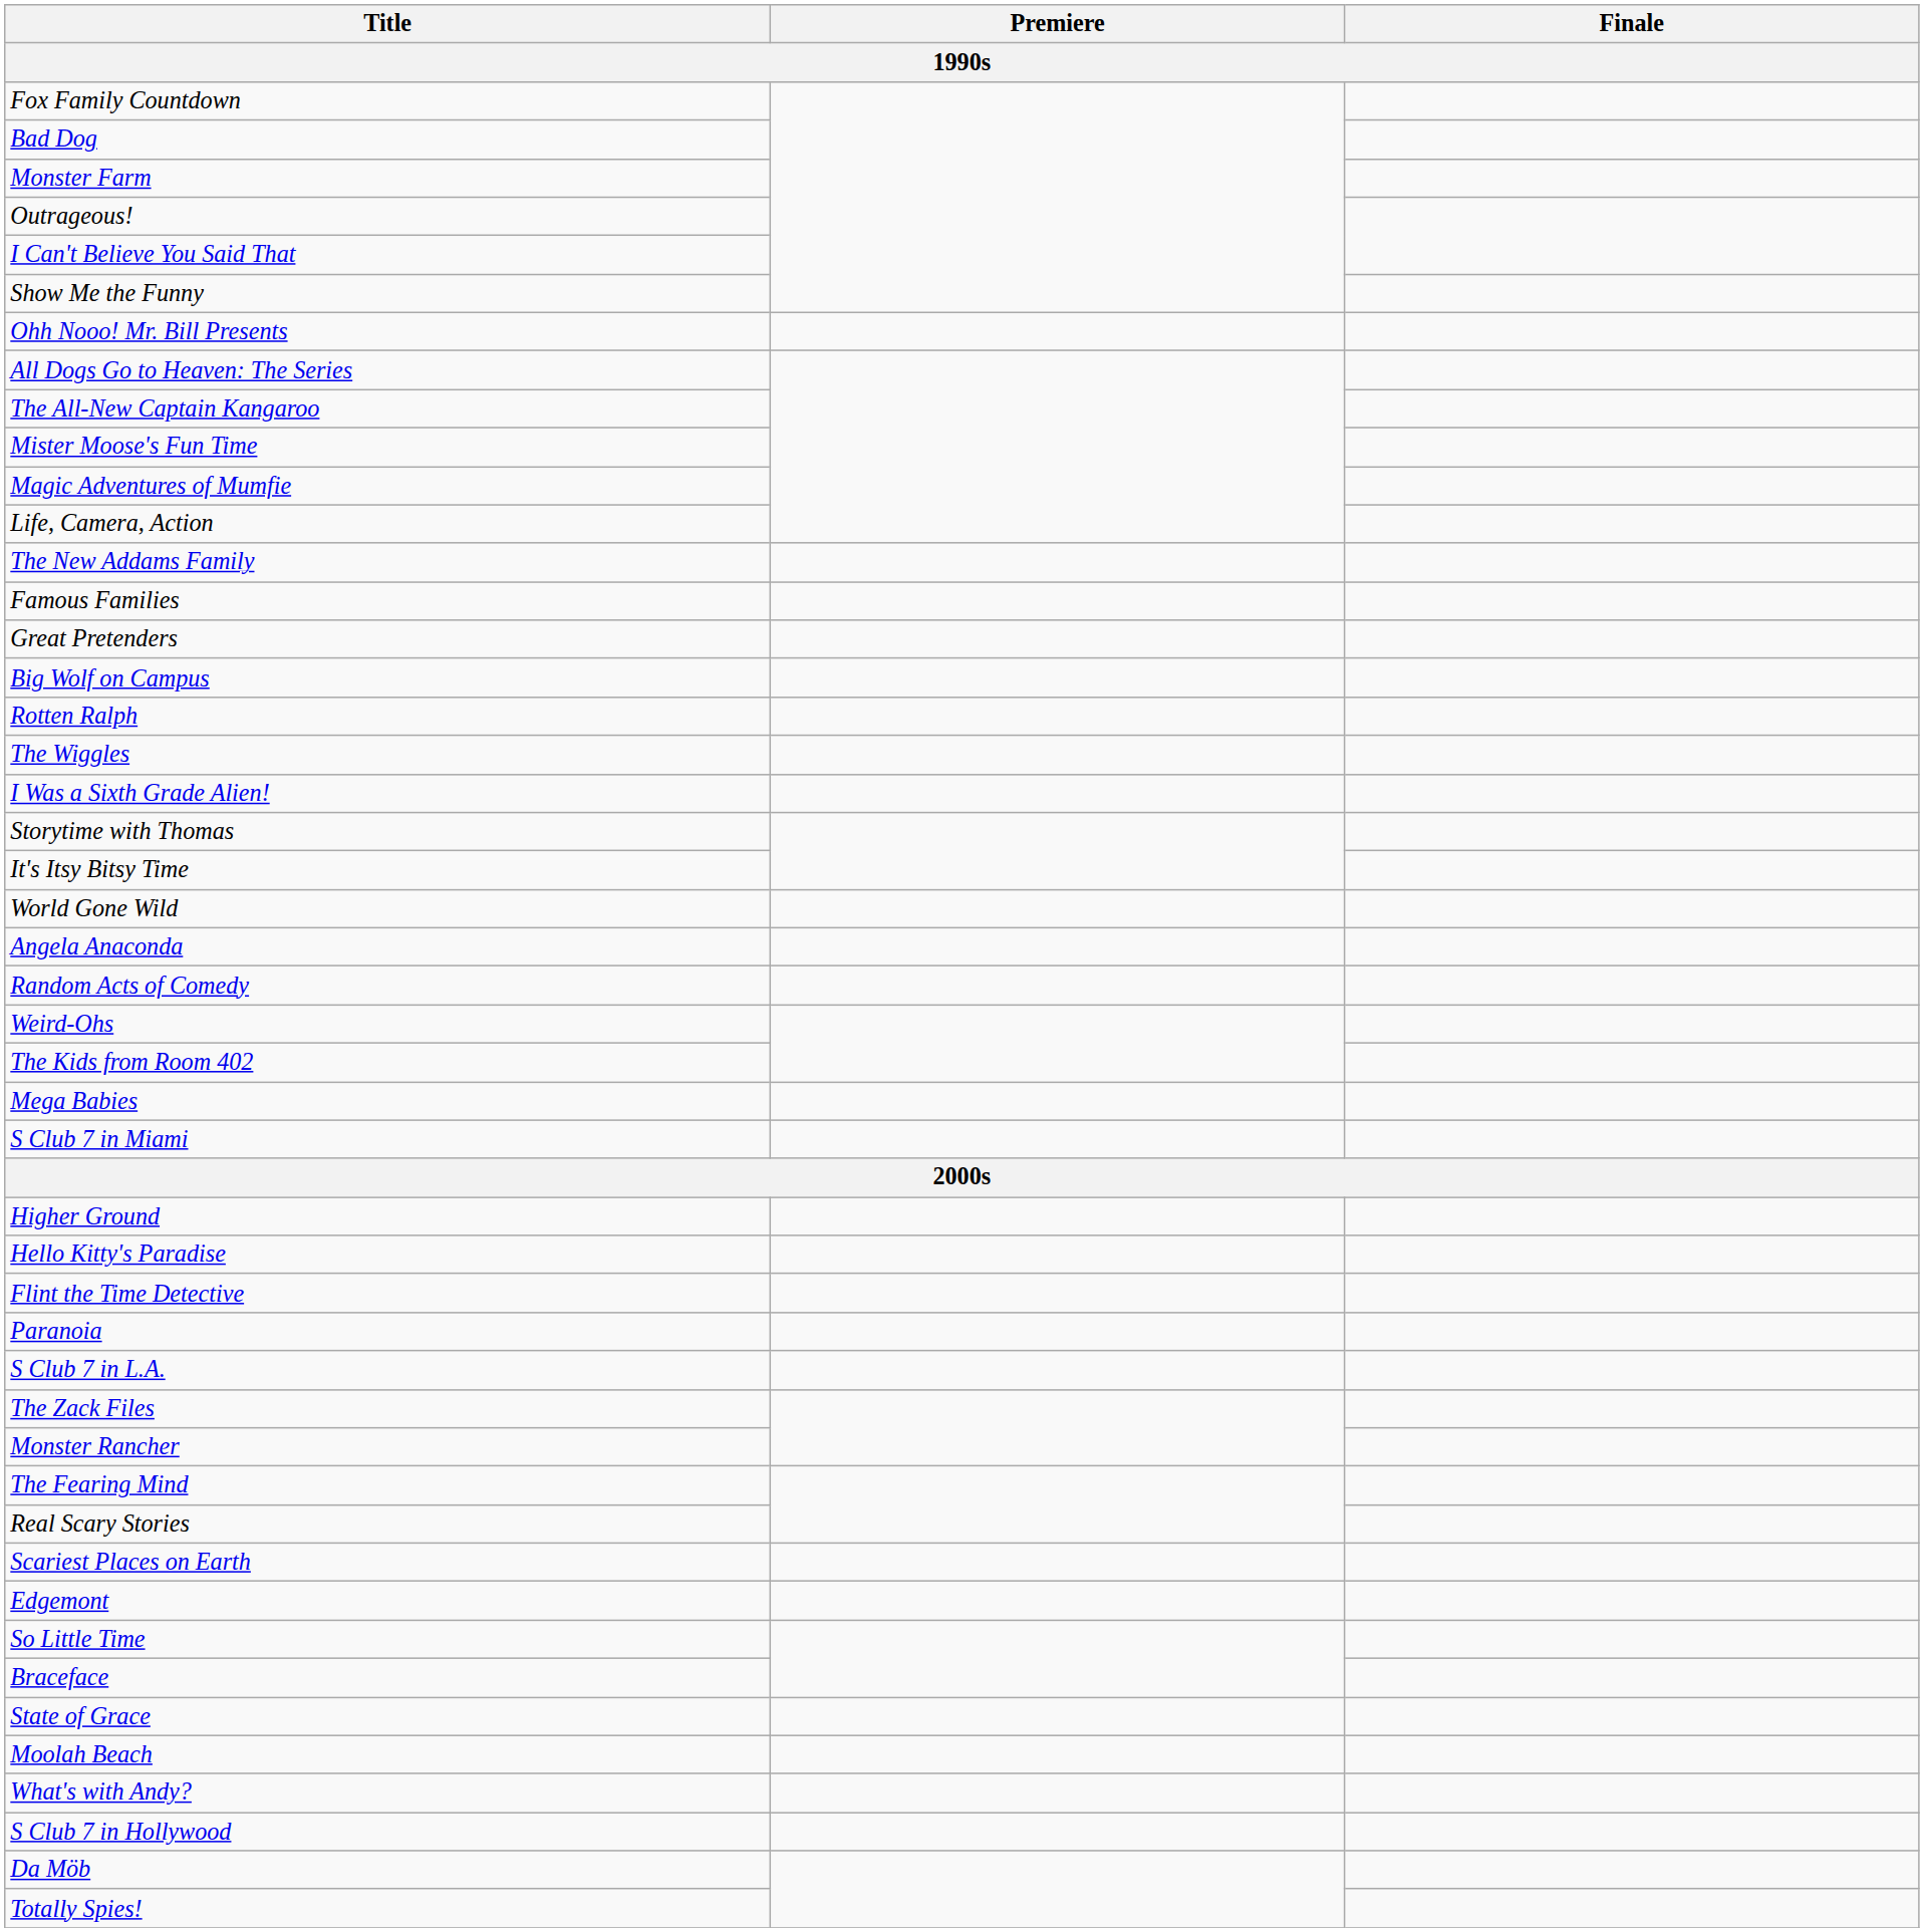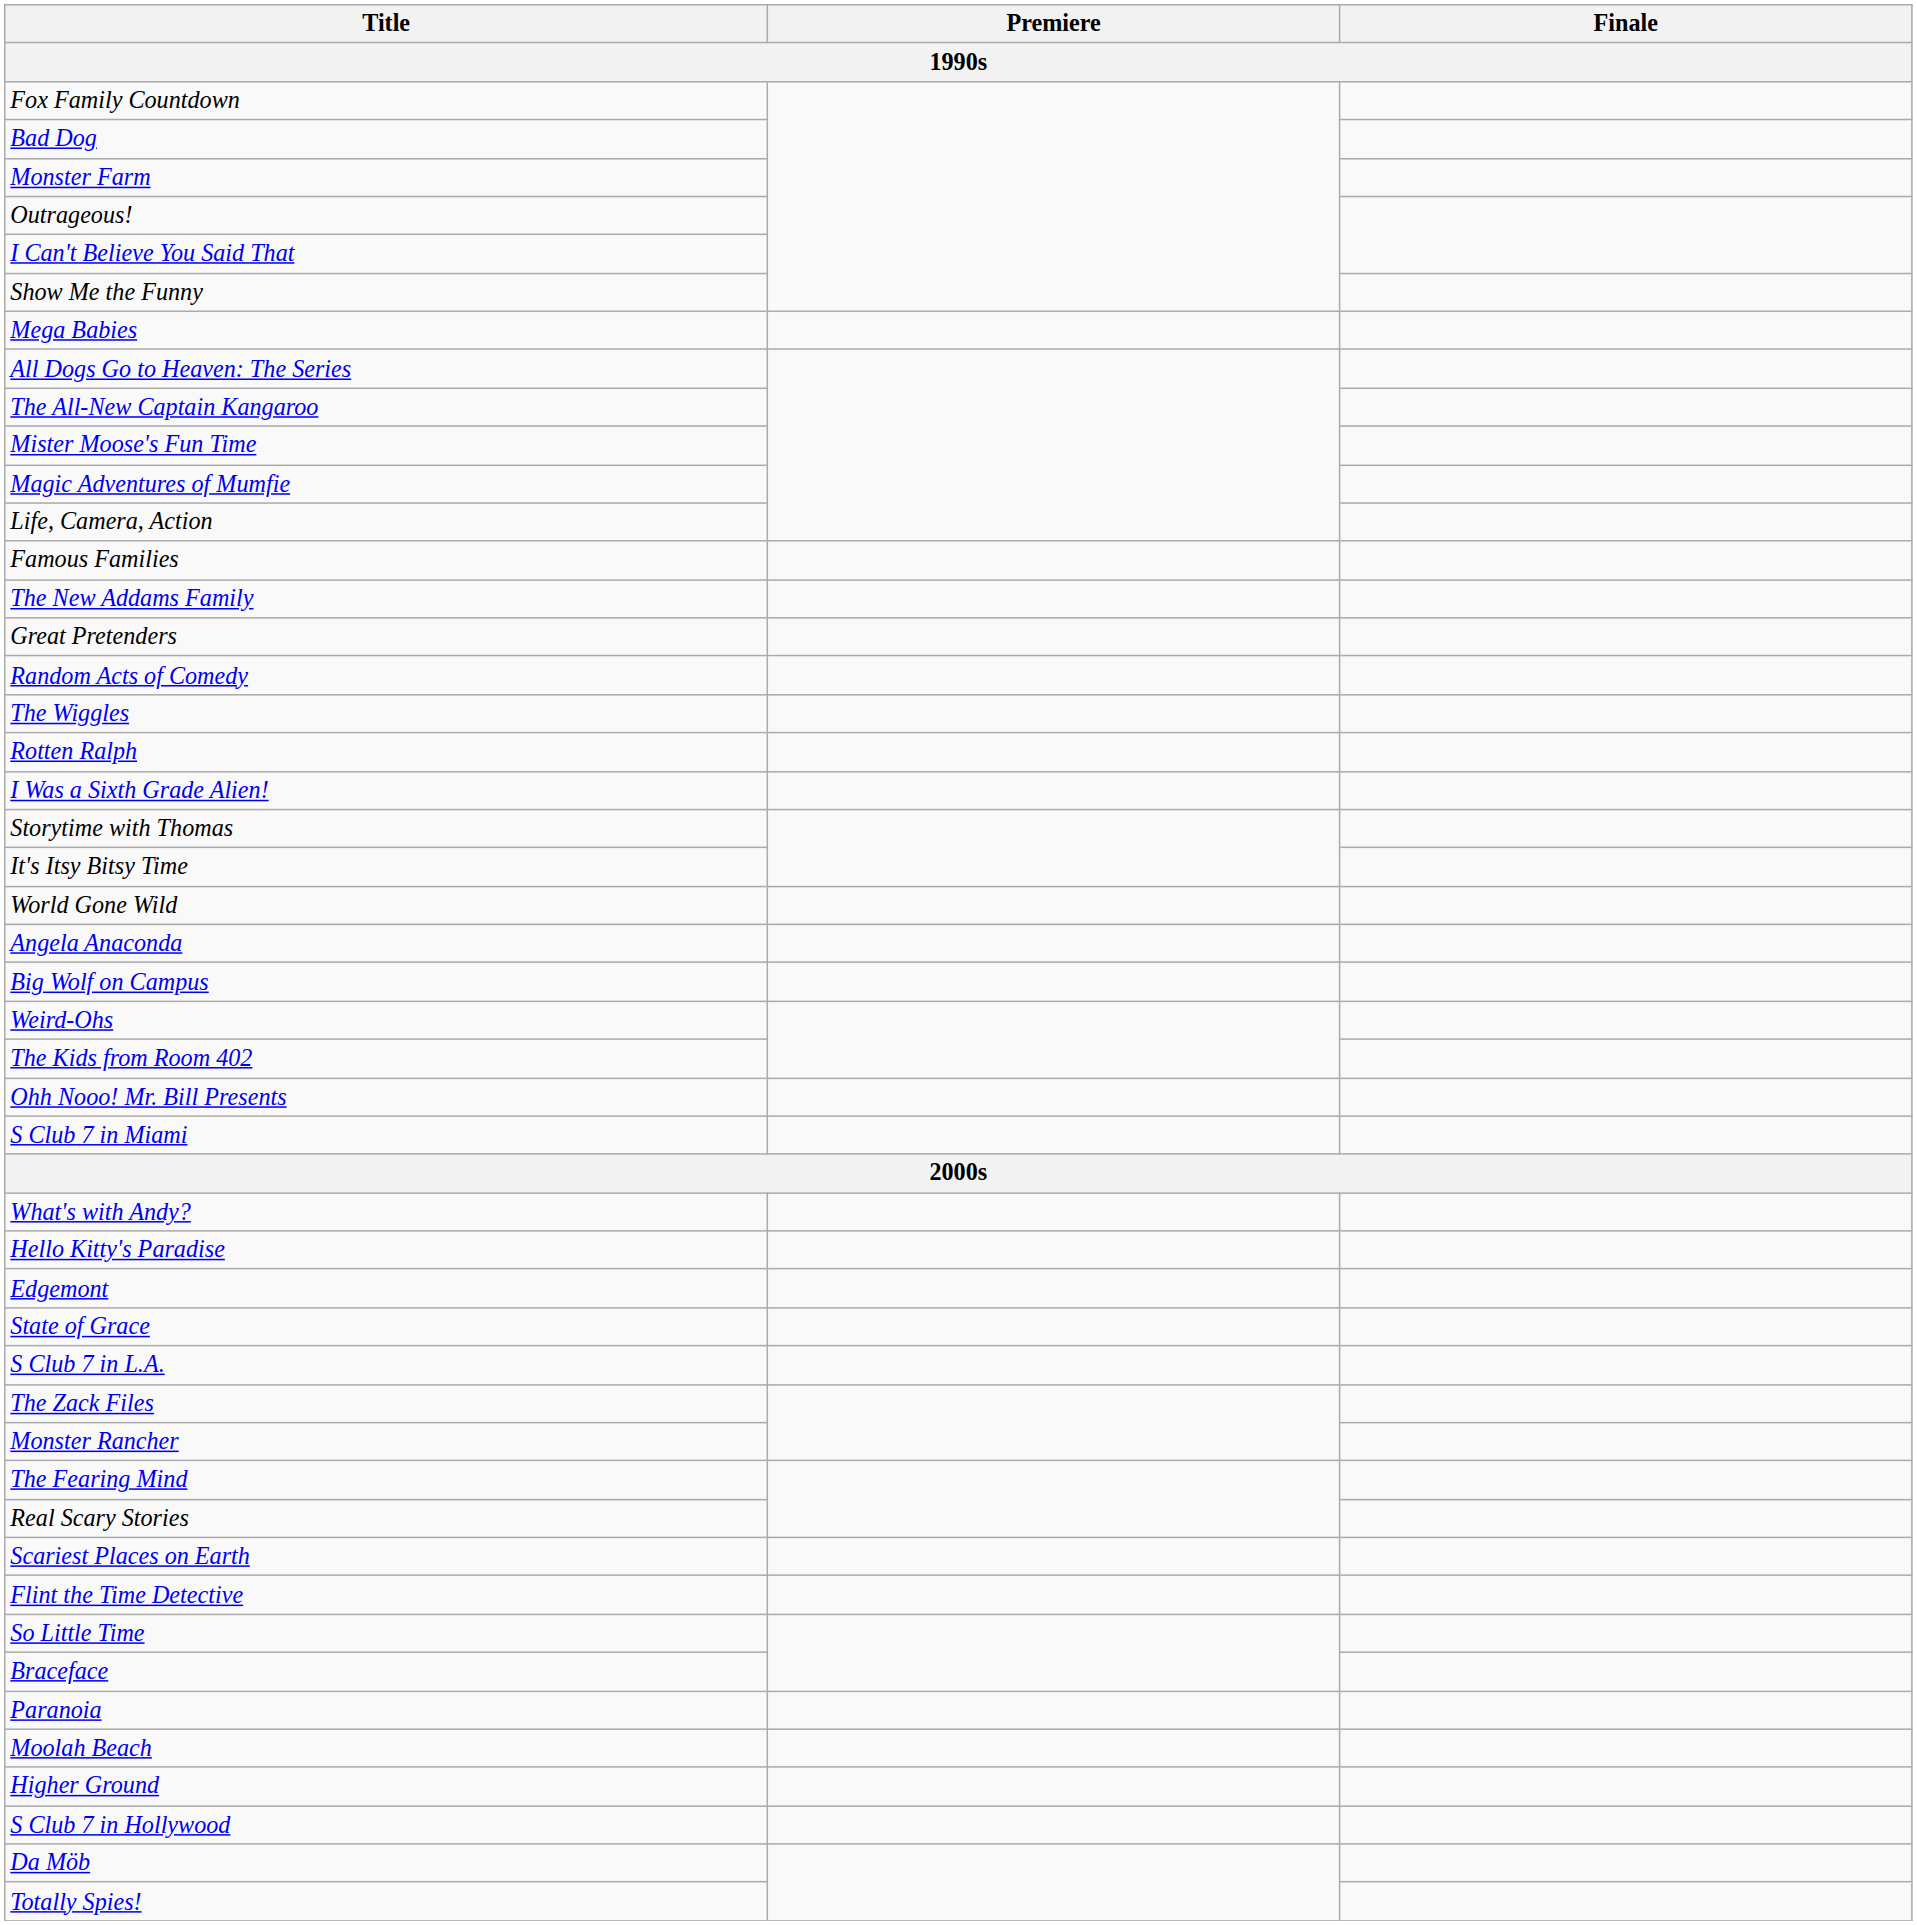rows swapped: Ohh Nooo! Mr. Bill Presents <-> Mega Babies
rows swapped: Famous Families <-> The New Addams Family
rows swapped: Big Wolf on Campus <-> Random Acts of Comedy
rows swapped: The Wiggles <-> Rotten Ralph
rows swapped: Higher Ground <-> What's with Andy?
rows swapped: Flint the Time Detective <-> Edgemont
rows swapped: Paranoia <-> State of Grace
